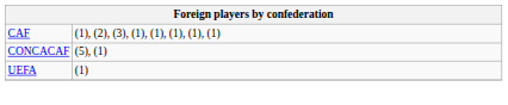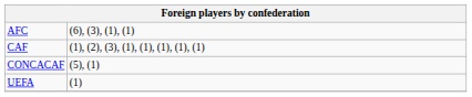+ row: AFC | (6), (3), (1), (1)
